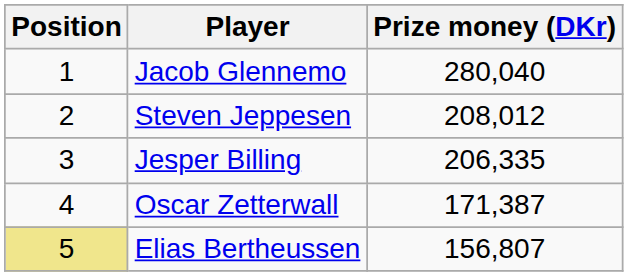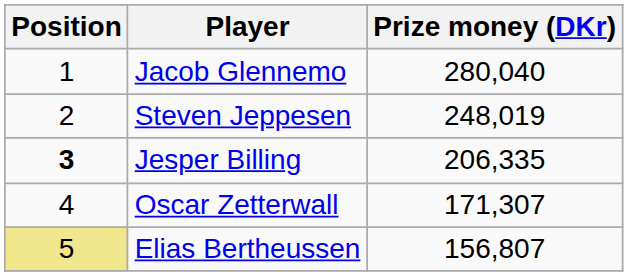Steven Jeppesen | Prize money (DKr): 208,012 -> 248,019
Jesper Billing | Position: normal -> bold
Oscar Zetterwall | Prize money (DKr): 171,387 -> 171,307
